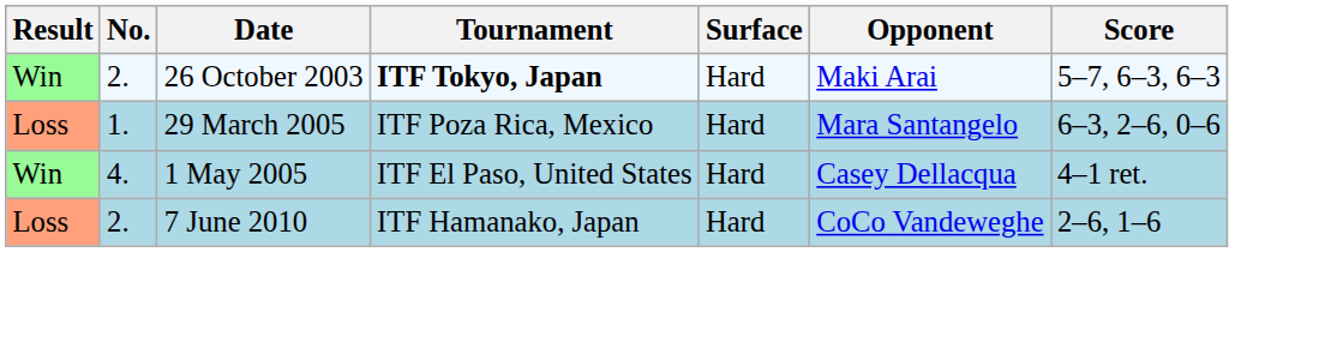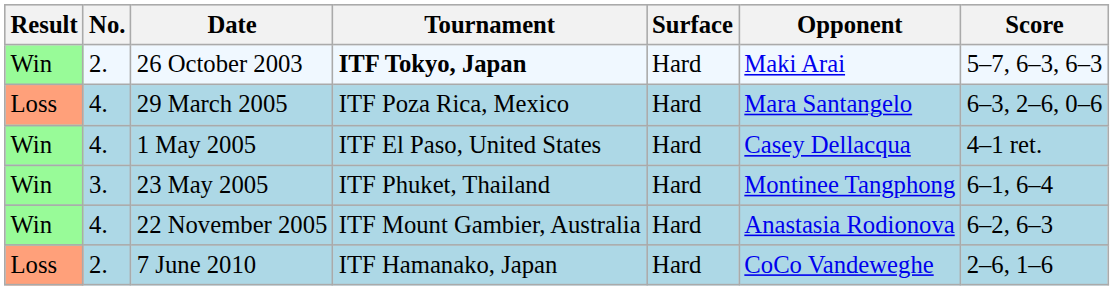29 March 2005 | No.: 1. -> 4.
+ row: Win | 3. | 23 May 2005 | ITF Phuket, Thailand | Hard | Montinee Tangphong | 6–1, 6–4
+ row: Win | 4. | 22 November 2005 | ITF Mount Gambier, Australia | Hard | Anastasia Rodionova | 6–2, 6–3
